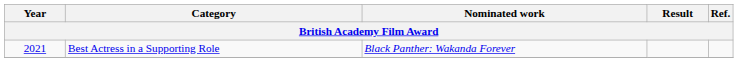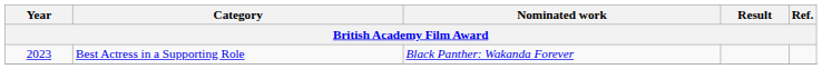Best Actress in a Supporting Role | Year: 2021 -> 2023
